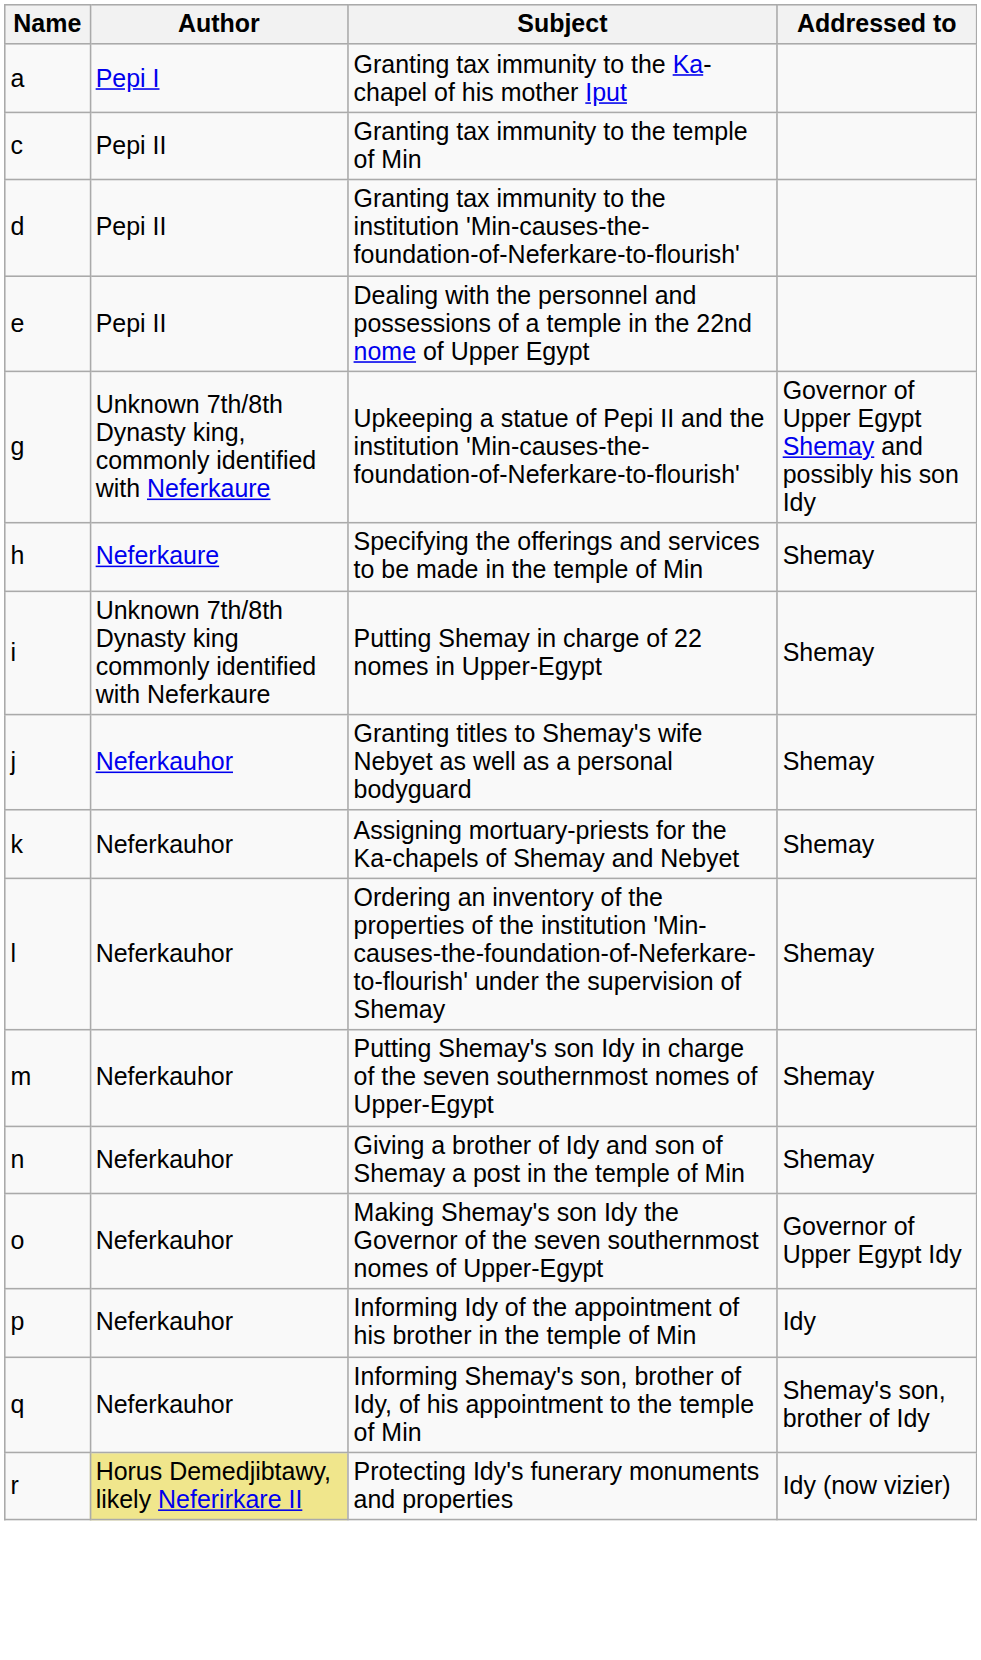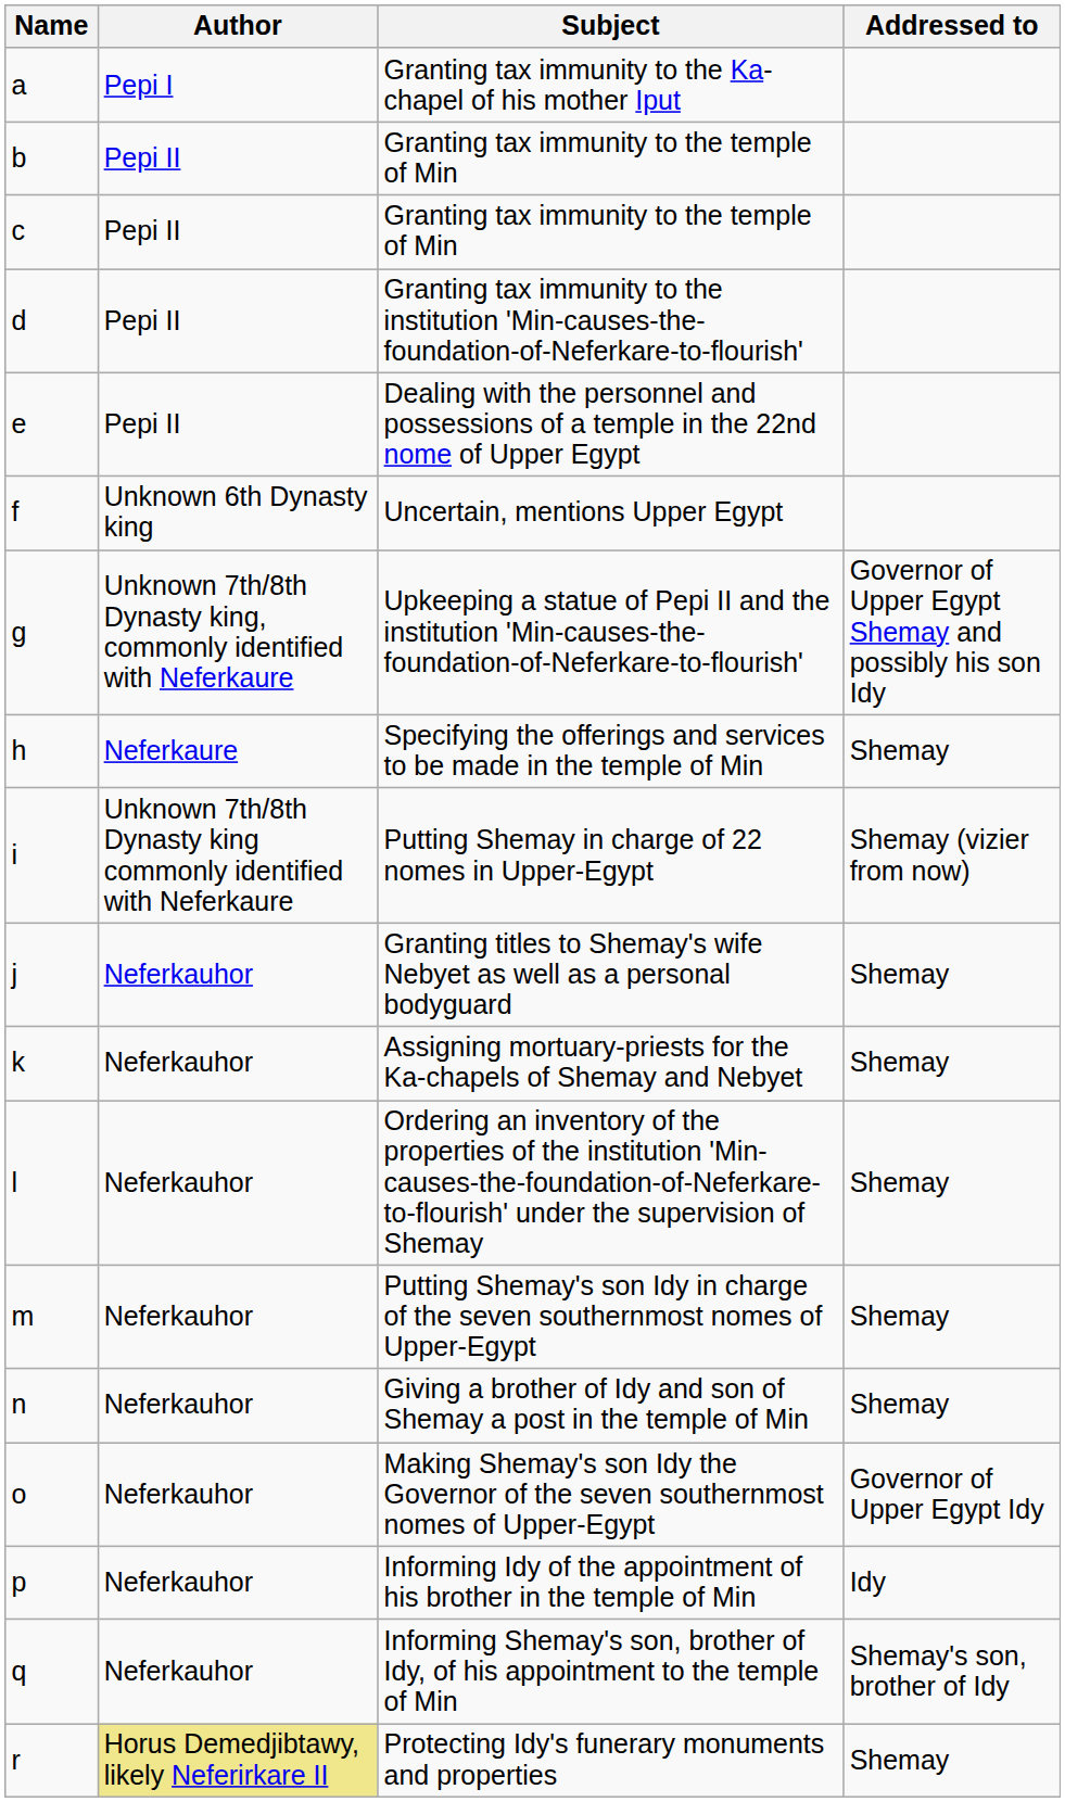+ row: b | Pepi II | Granting tax immunity to the temple of Min
+ row: f | Unknown 6th Dynasty king | Uncertain, mentions Upper Egypt
Putting Shemay in charge of 22 nomes in Upper-Egypt | Addressed to: Shemay -> Shemay (vizier from now)
Protecting Idy's funerary monuments and properties | Addressed to: Idy (now vizier) -> Shemay
